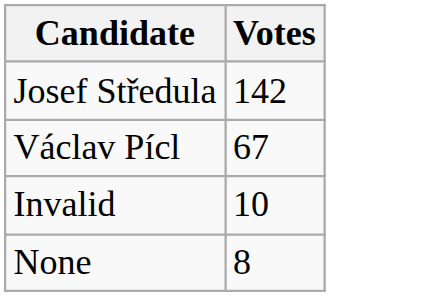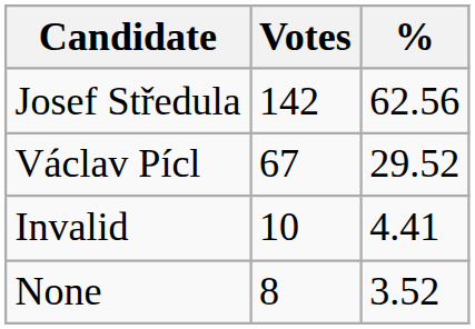+ column: % | 62.56 | 29.52 | 4.41 | 3.52
